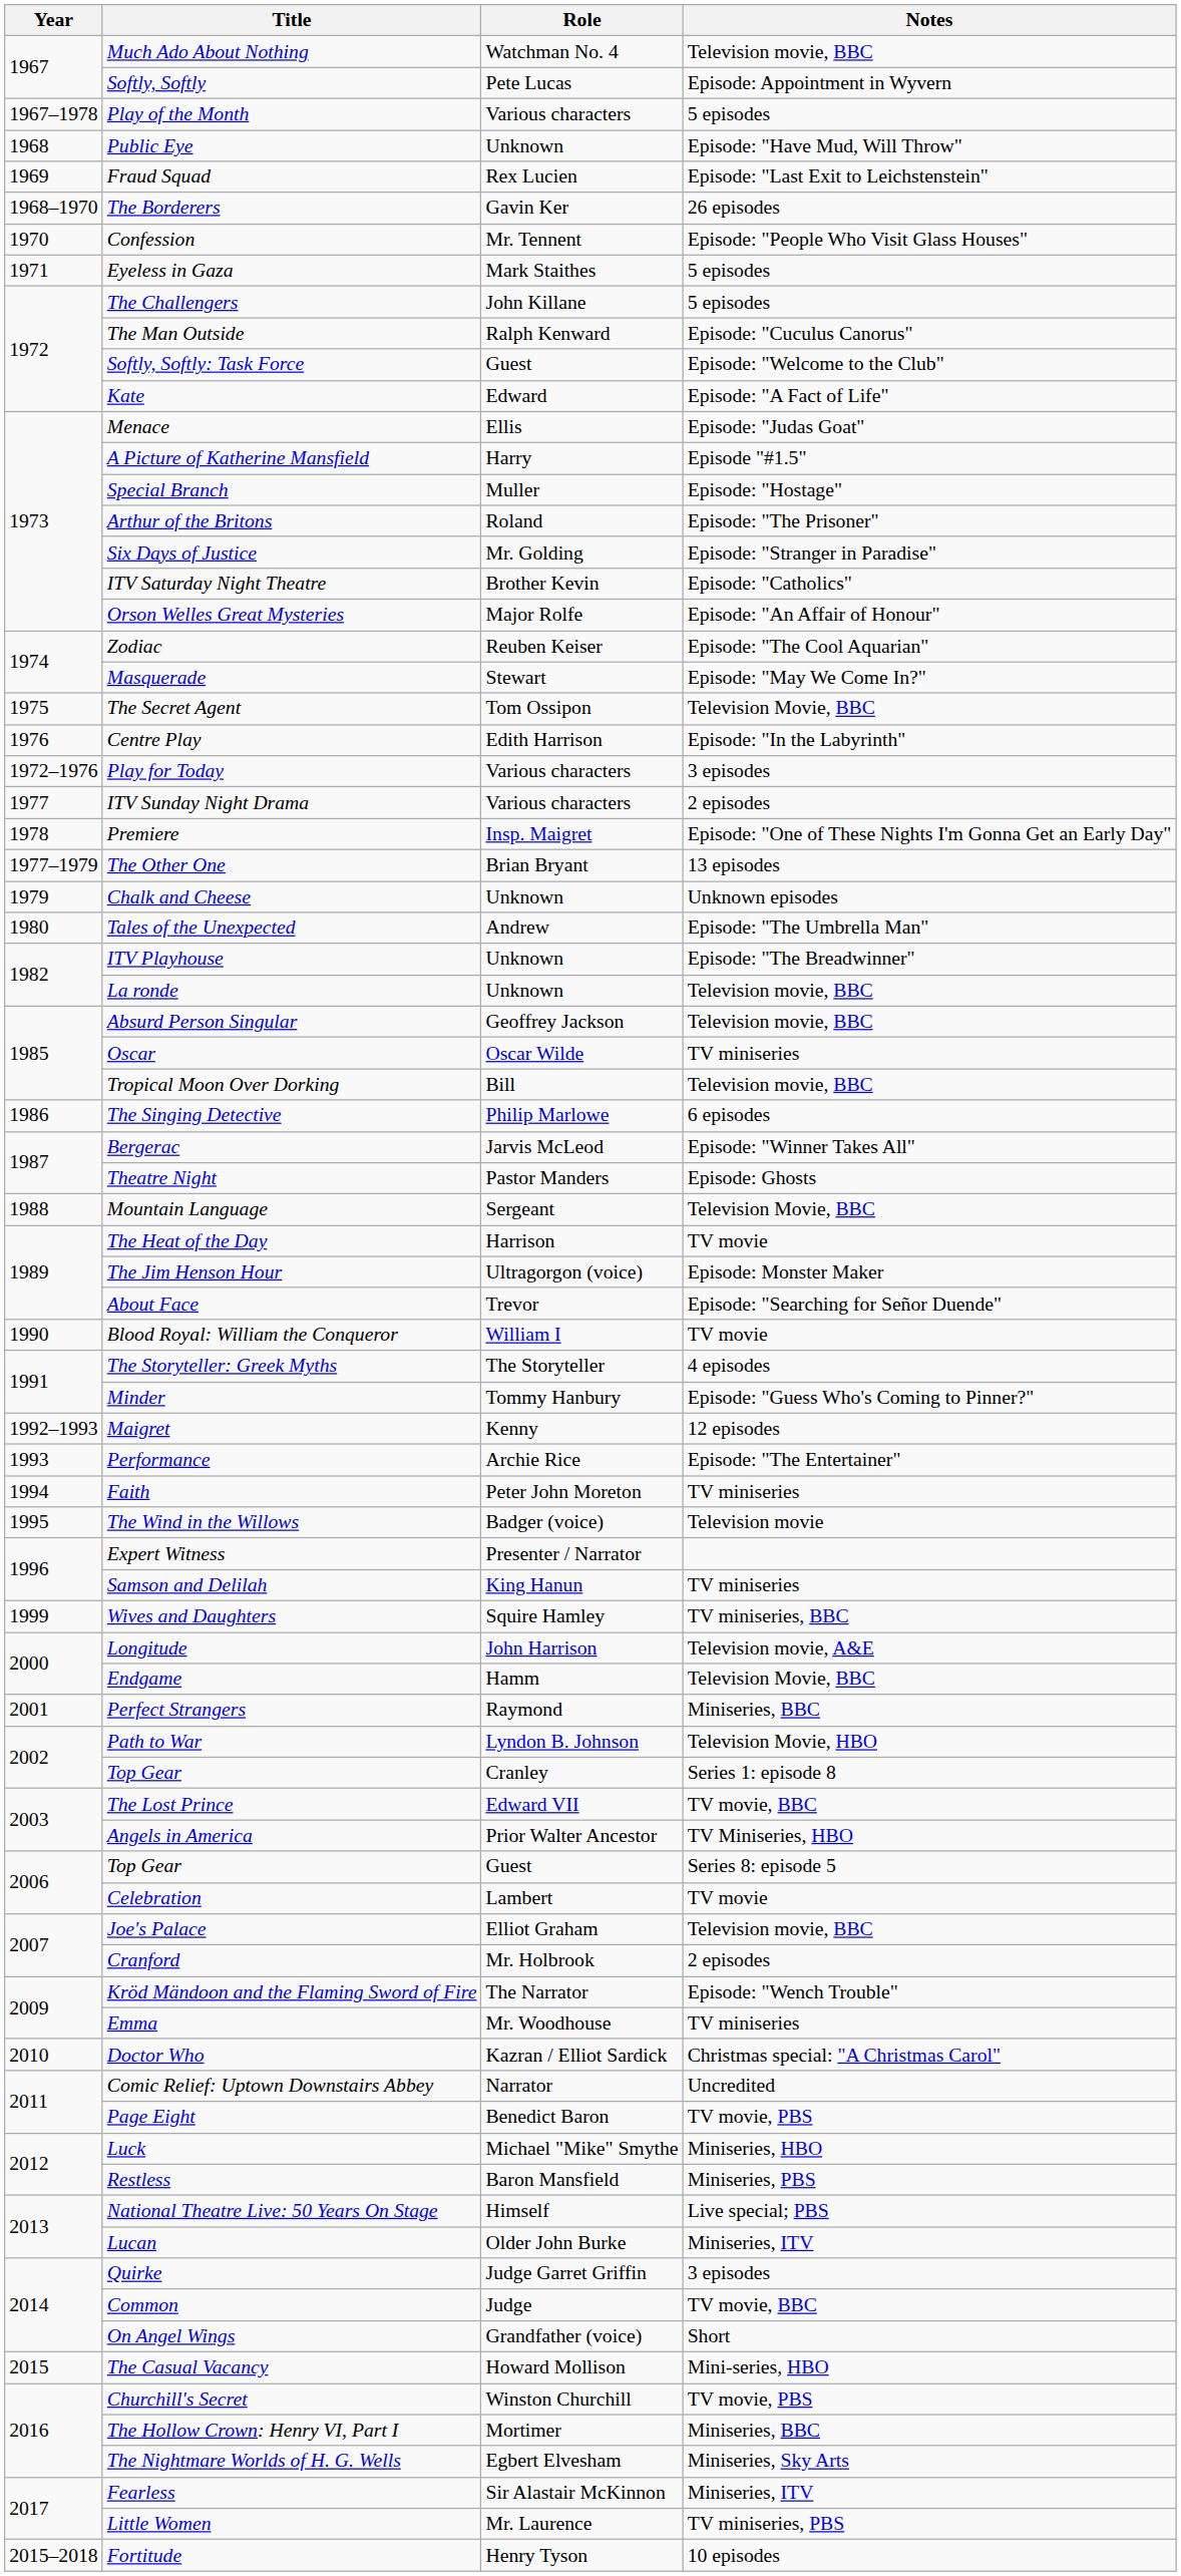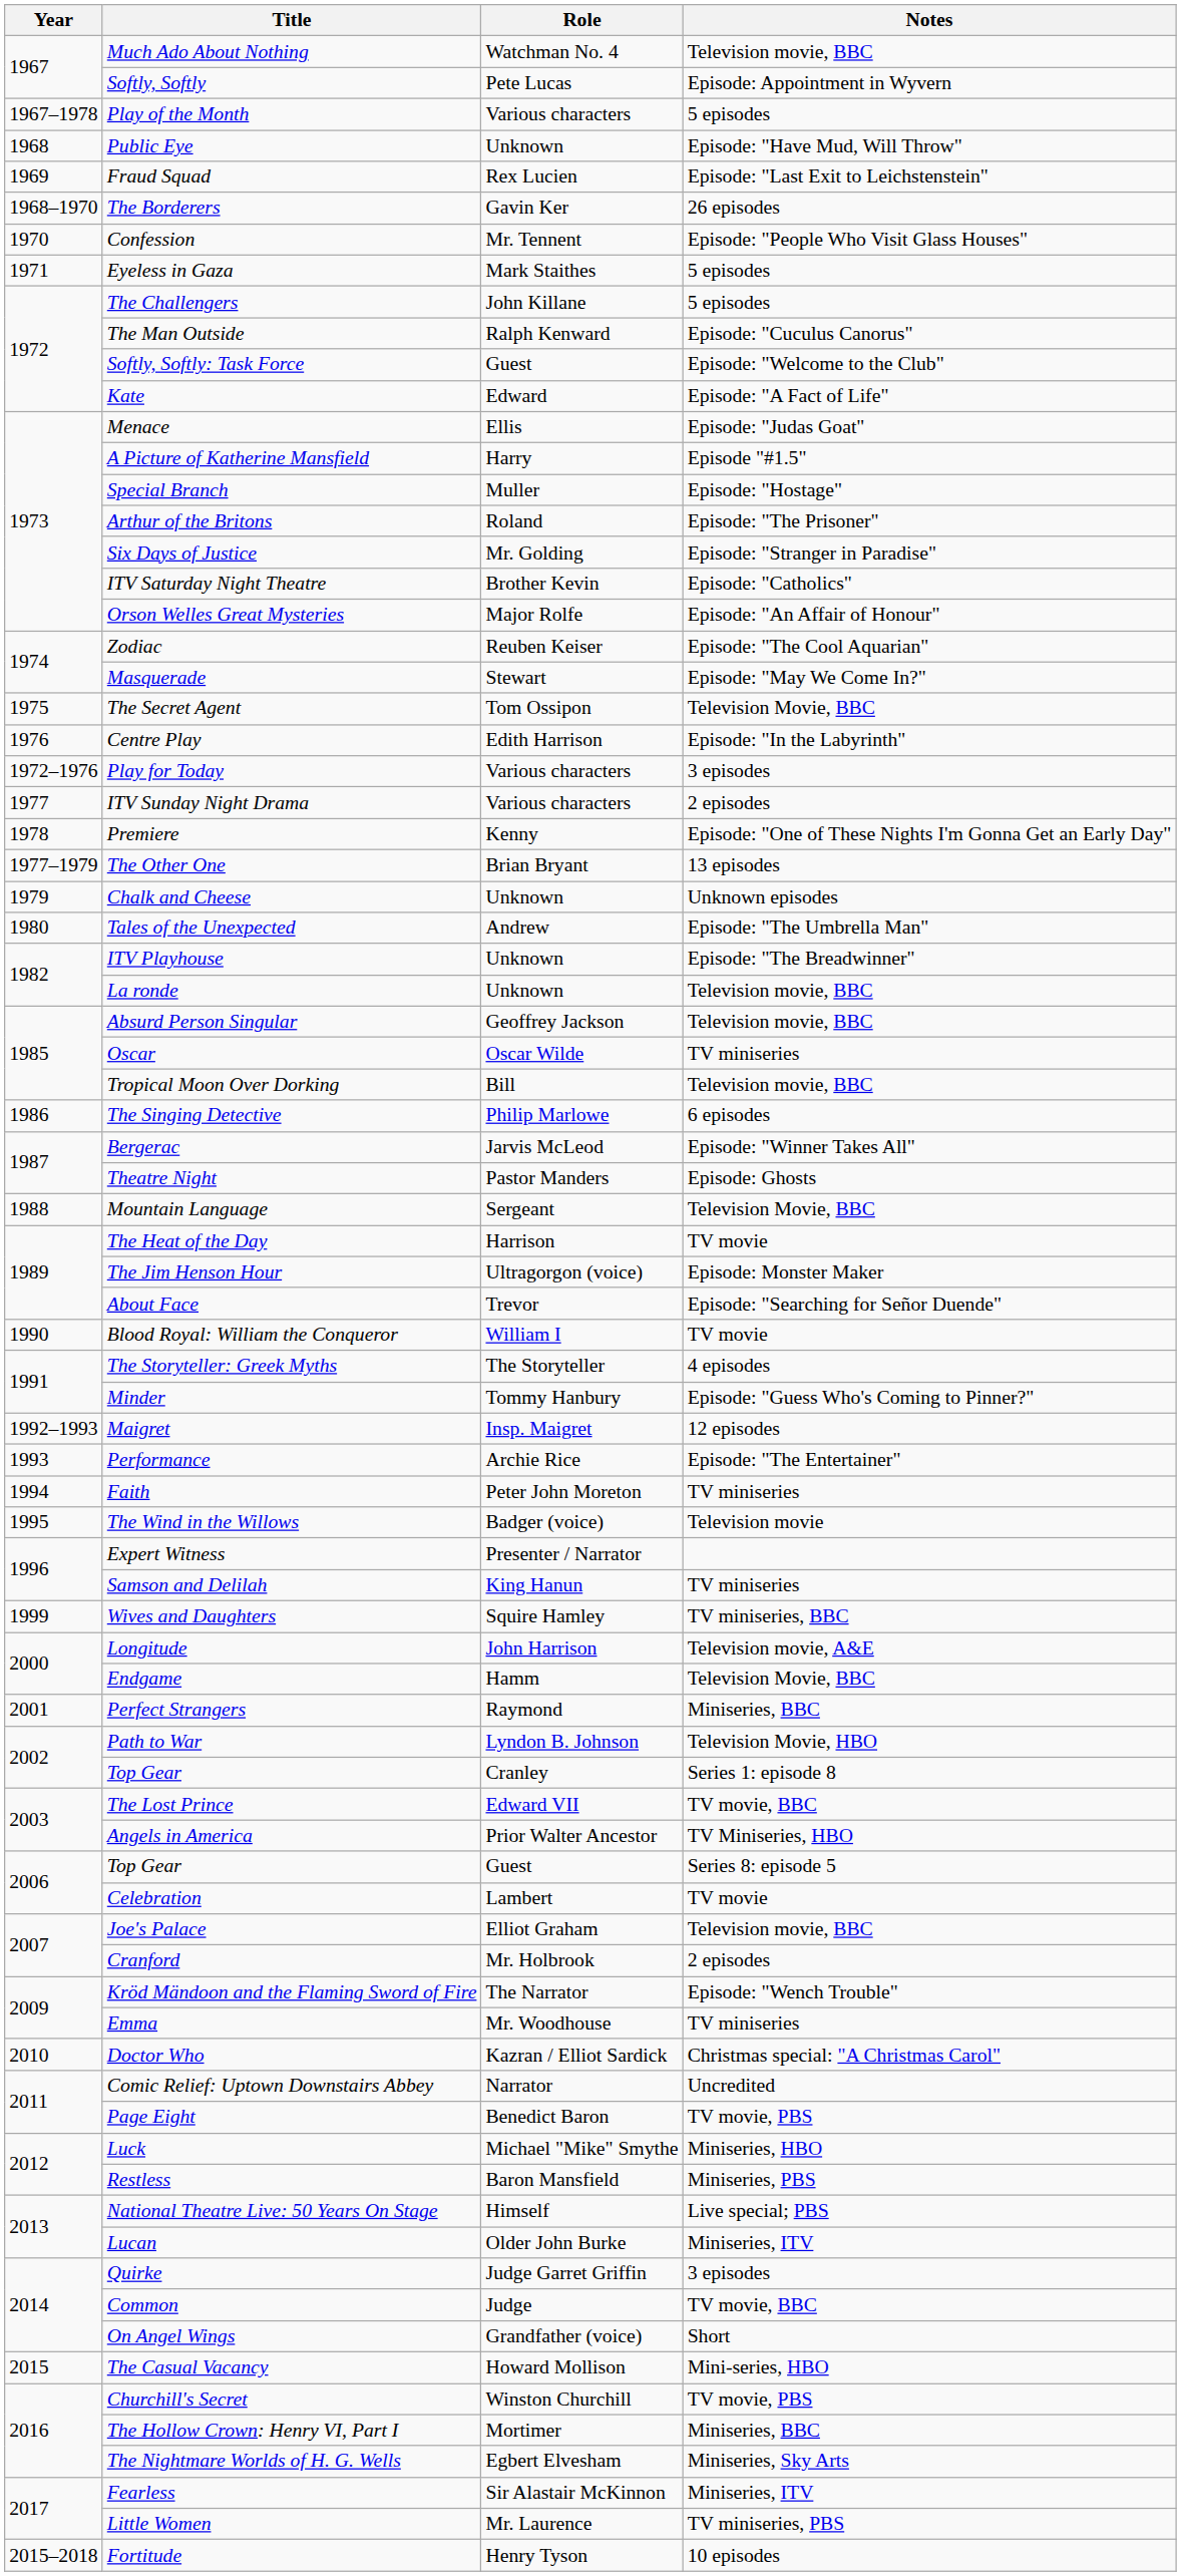Premiere | Role: Insp. Maigret -> Kenny
Maigret | Role: Kenny -> Insp. Maigret
